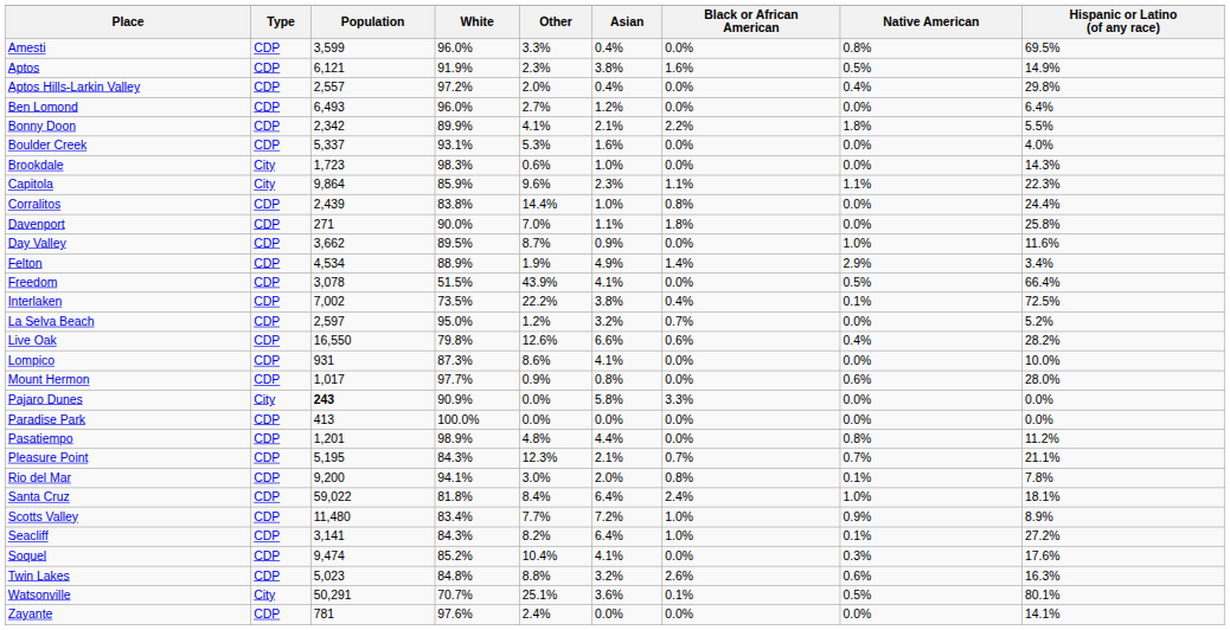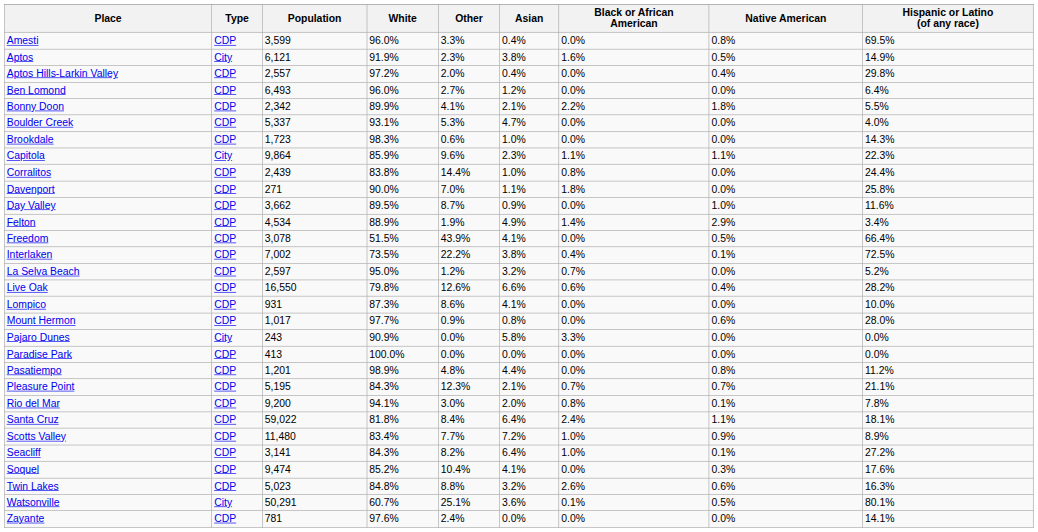Aptos | Type: CDP -> City
Boulder Creek | Asian: 1.6% -> 4.7%
Brookdale | Type: City -> CDP
Pajaro Dunes | Population: bold -> normal
Santa Cruz | Native American: 1.0% -> 1.1%
Watsonville | White: 70.7% -> 60.7%
